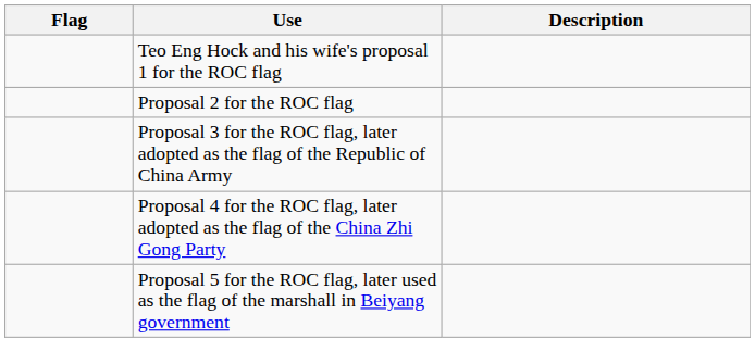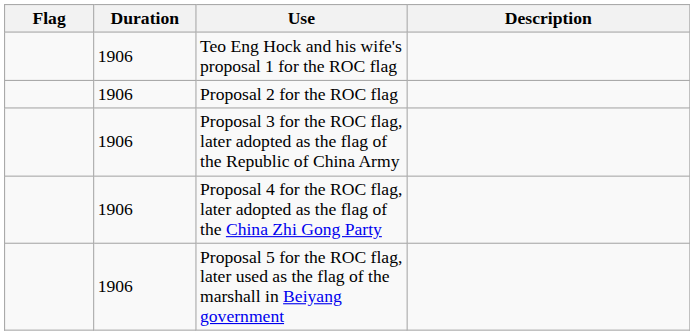+ column: Duration | 1906 | 1906 | 1906 | 1906 | 1906
